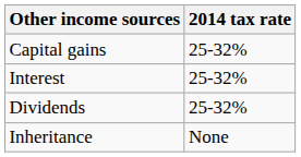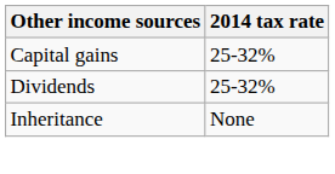- row: Interest | 25-32%
